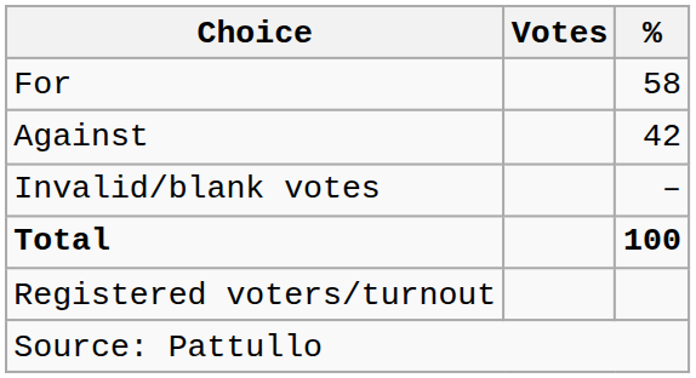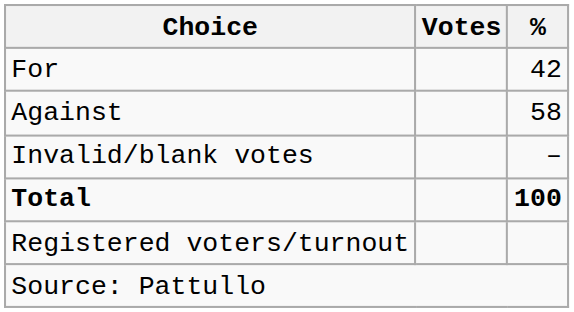For | %: 58 -> 42
Against | %: 42 -> 58
